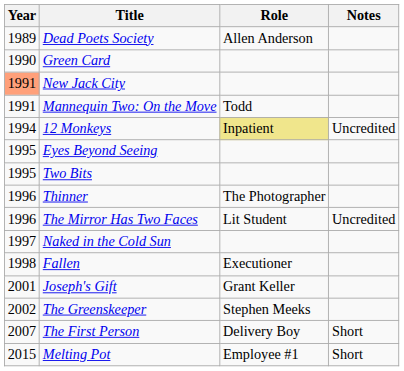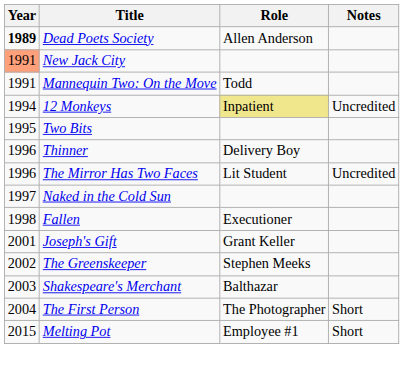Dead Poets Society | Year: normal -> bold
- row: 1990 | Green Card
- row: 1995 | Eyes Beyond Seeing
Thinner | Role: The Photographer -> Delivery Boy
+ row: 2003 | Shakespeare's Merchant | Balthazar
The First Person | Year: 2007 -> 2004
The First Person | Role: Delivery Boy -> The Photographer
